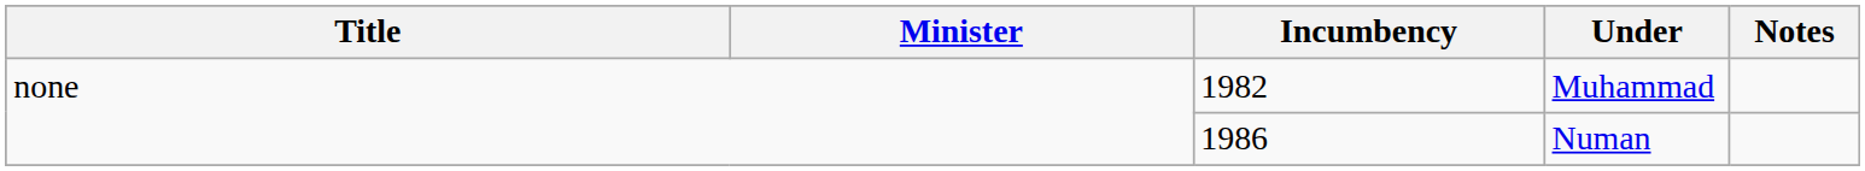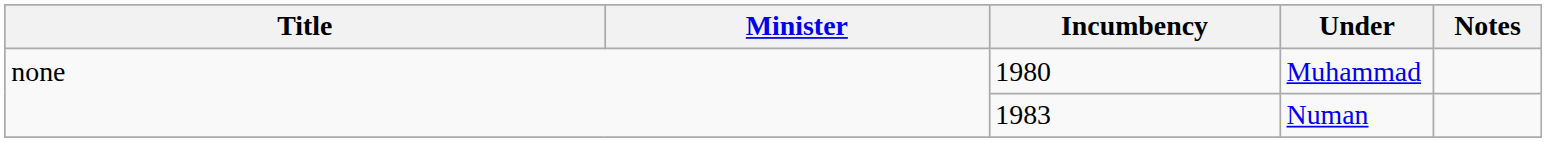Muhammad | Incumbency: 1982 -> 1980
Numan | Incumbency: 1986 -> 1983
